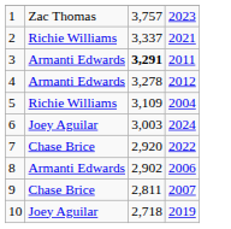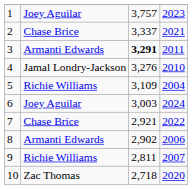1 | column 2: Zac Thomas -> Joey Aguilar
2 | column 2: Richie Williams -> Chase Brice
4 | column 2: Armanti Edwards -> Jamal Londry-Jackson
4 | column 3: 3,278 -> 3,276
4 | column 4: 2012 -> 2010
7 | column 3: 2,920 -> 2,921
9 | column 2: Chase Brice -> Richie Williams
10 | column 2: Joey Aguilar -> Zac Thomas
10 | column 4: 2019 -> 2020
